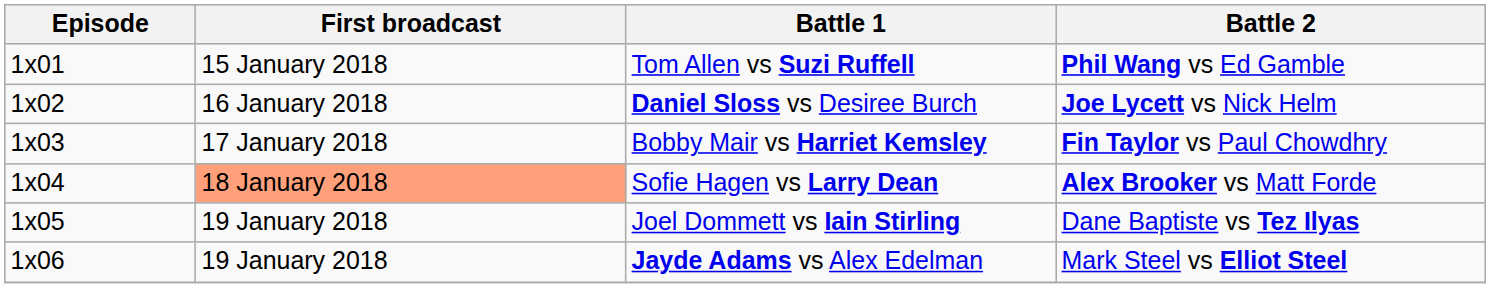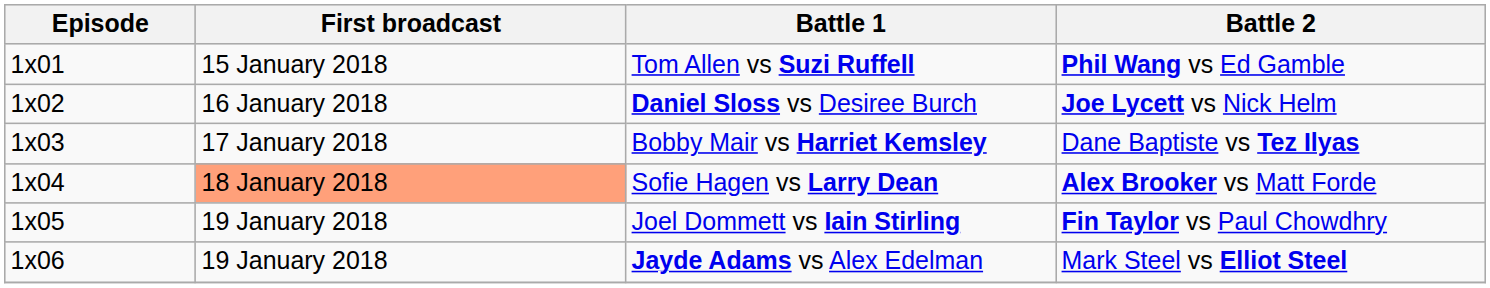Bobby Mair vs Harriet Kemsley | Battle 2: Fin Taylor vs Paul Chowdhry -> Dane Baptiste vs Tez Ilyas
Joel Dommett vs Iain Stirling | Battle 2: Dane Baptiste vs Tez Ilyas -> Fin Taylor vs Paul Chowdhry
